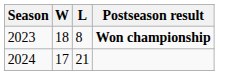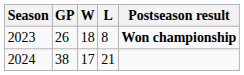+ column: GP | 26 | 38
